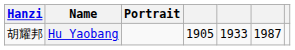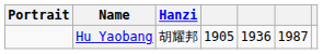columns swapped: Portrait <-> Hanzi
Hu Yaobang | column 5: 1933 -> 1936
